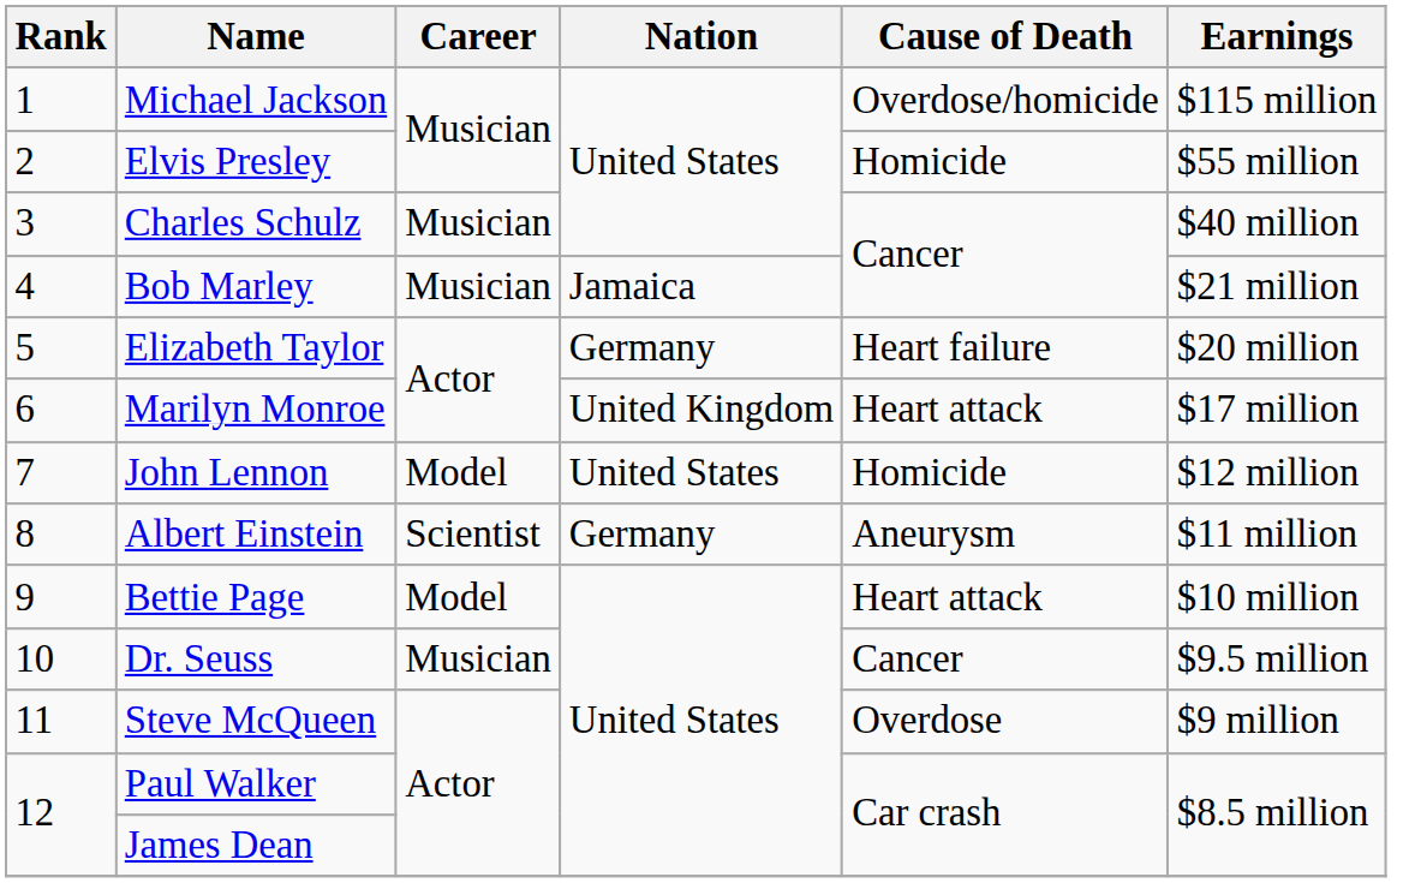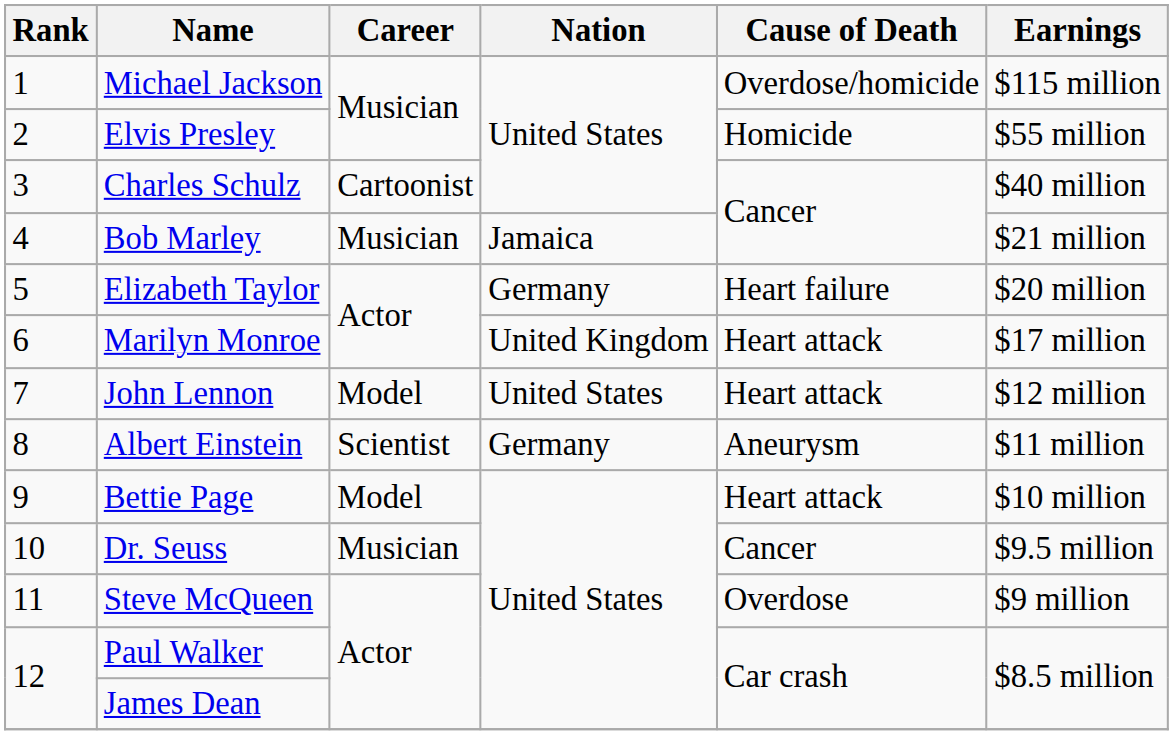Charles Schulz | Career: Musician -> Cartoonist
John Lennon | Cause of Death: Homicide -> Heart attack
